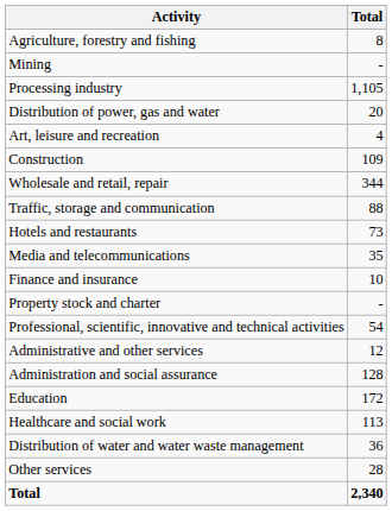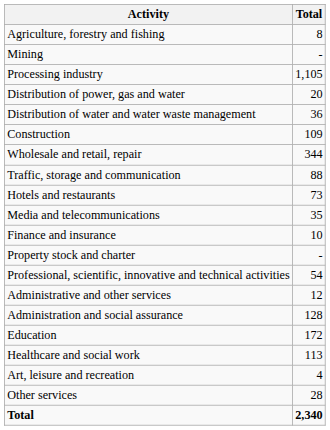rows swapped: Distribution of water and water waste management <-> Art, leisure and recreation
